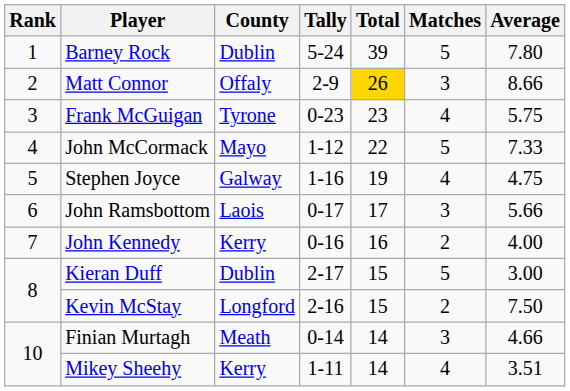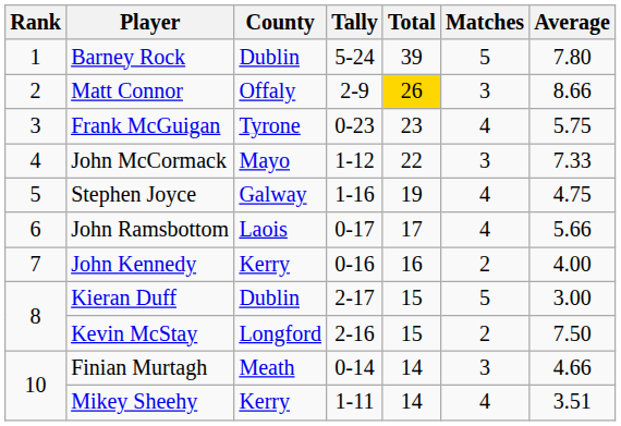John McCormack | Matches: 5 -> 3
John Ramsbottom | Matches: 3 -> 4
